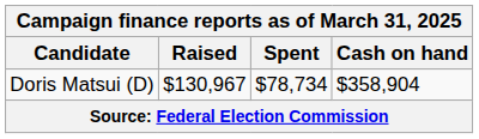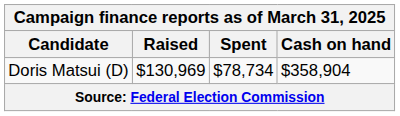Doris Matsui (D) | Raised: $130,967 -> $130,969
